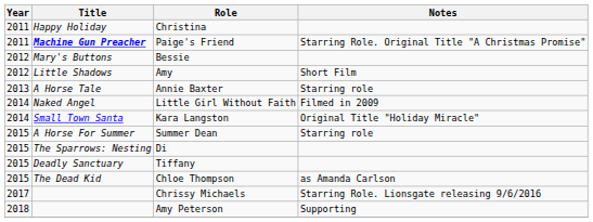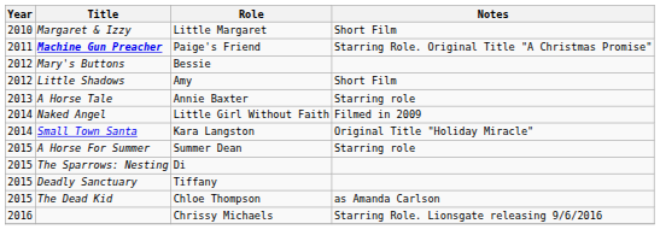+ row: 2010 | Margaret & Izzy | Little Margaret | Short Film
- row: 2011 | Happy Holiday | Christina
Chrissy Michaels | Year: 2017 -> 2016
- row: 2018 | Amy Peterson | Supporting
